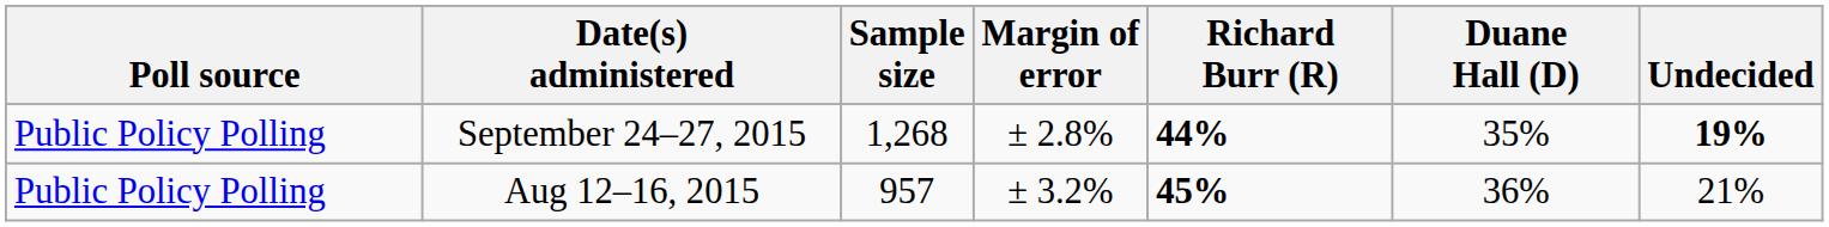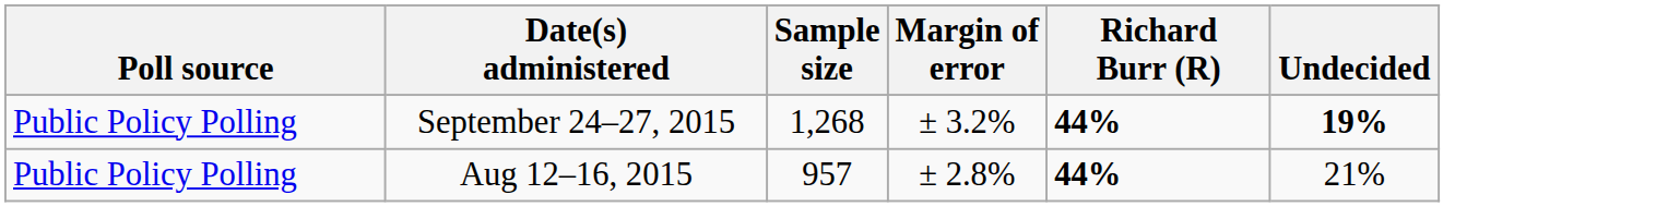- column: Duane Hall (D) | 35% | 36%
September 24–27, 2015 | Margin of error: ± 2.8% -> ± 3.2%
Aug 12–16, 2015 | Margin of error: ± 3.2% -> ± 2.8%
Aug 12–16, 2015 | Richard Burr (R): 45% -> 44%
